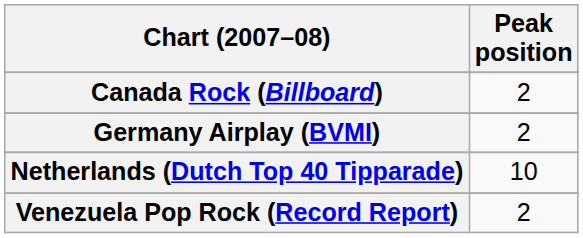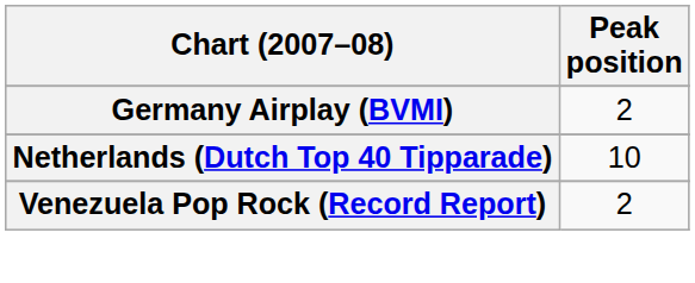- row: Canada Rock (Billboard) | 2
